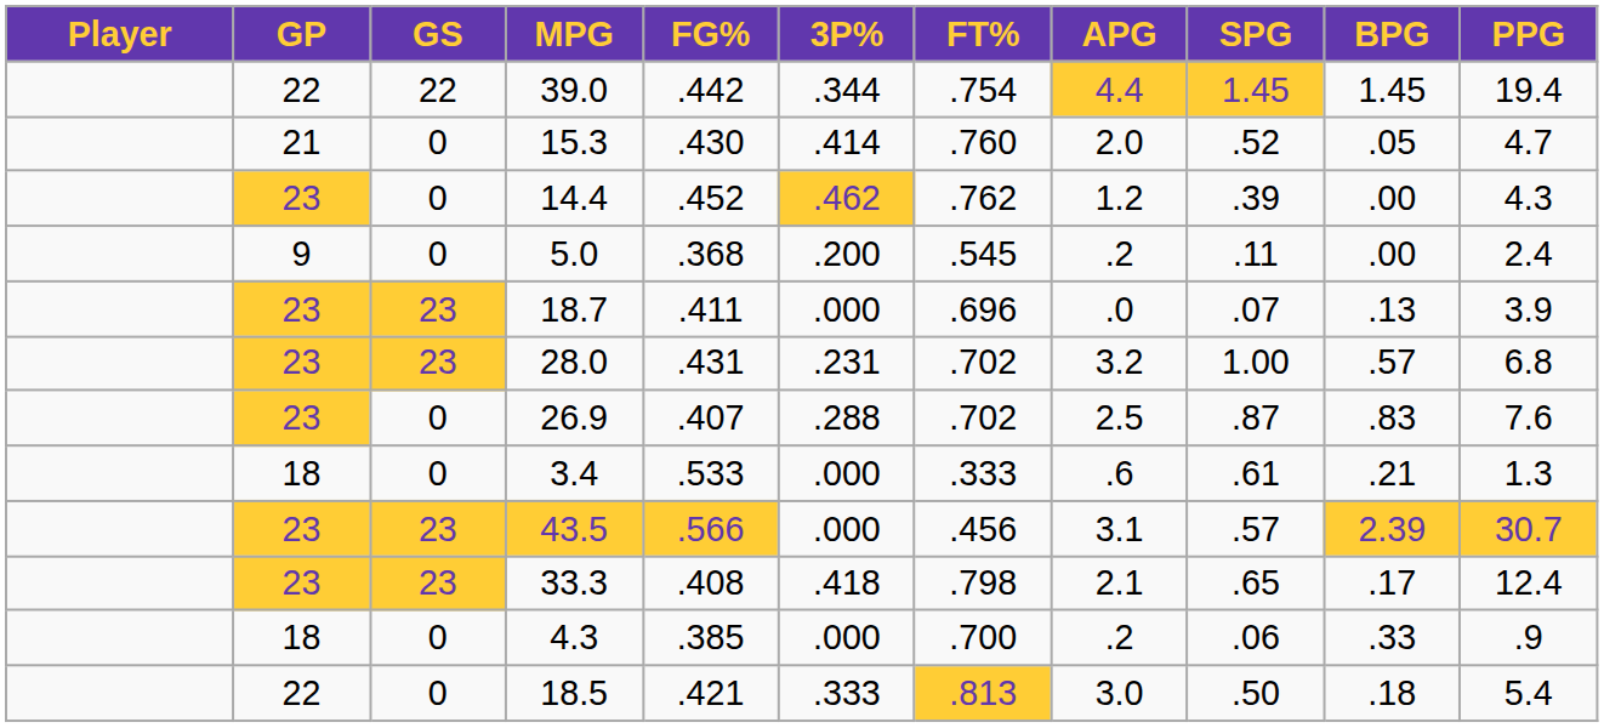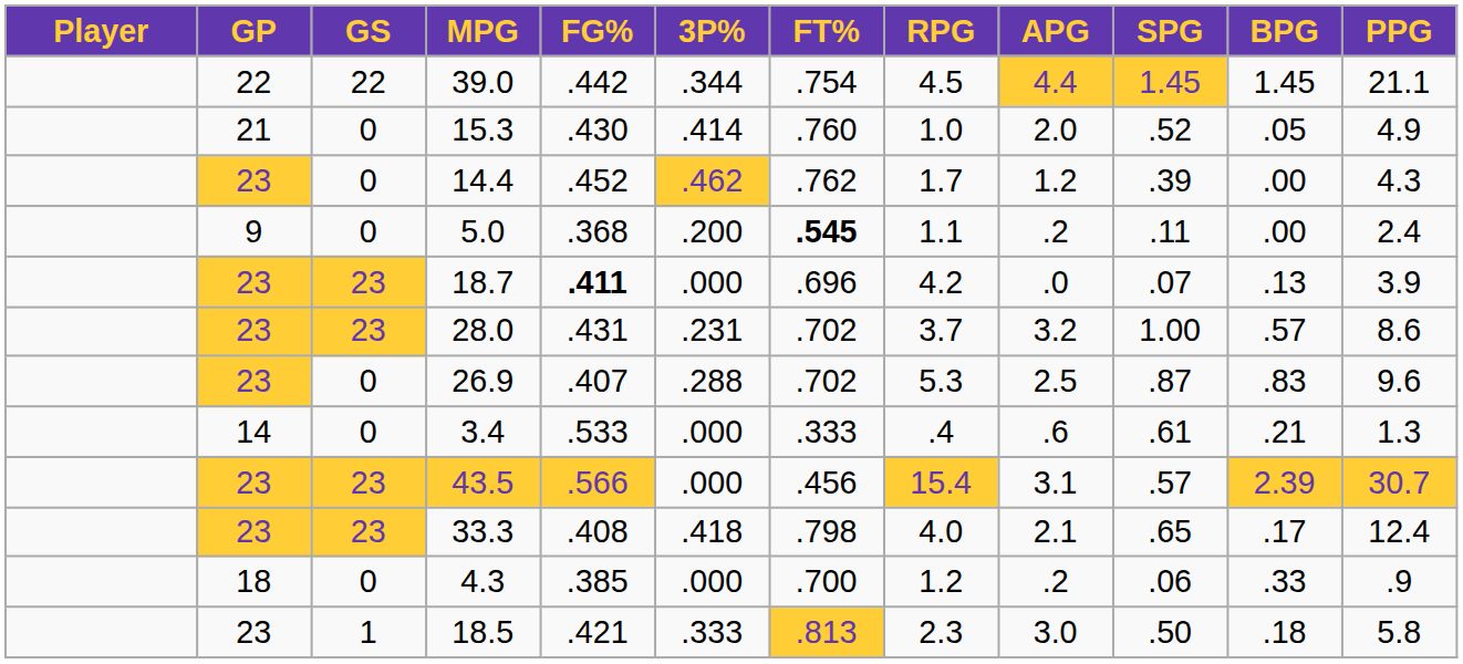+ column: RPG | 4.5 | 1.0 | 1.7 | 1.1 | 4.2 | 3.7 | 5.3 | .4 | 15.4 | 4.0 | 1.2 | 2.3
39.0 | PPG: 19.4 -> 21.1
15.3 | PPG: 4.7 -> 4.9
5.0 | FT%: normal -> bold
18.7 | FG%: normal -> bold
28.0 | PPG: 6.8 -> 8.6
26.9 | PPG: 7.6 -> 9.6
3.4 | GP: 18 -> 14
18.5 | GP: 22 -> 23
18.5 | GS: 0 -> 1
18.5 | PPG: 5.4 -> 5.8
